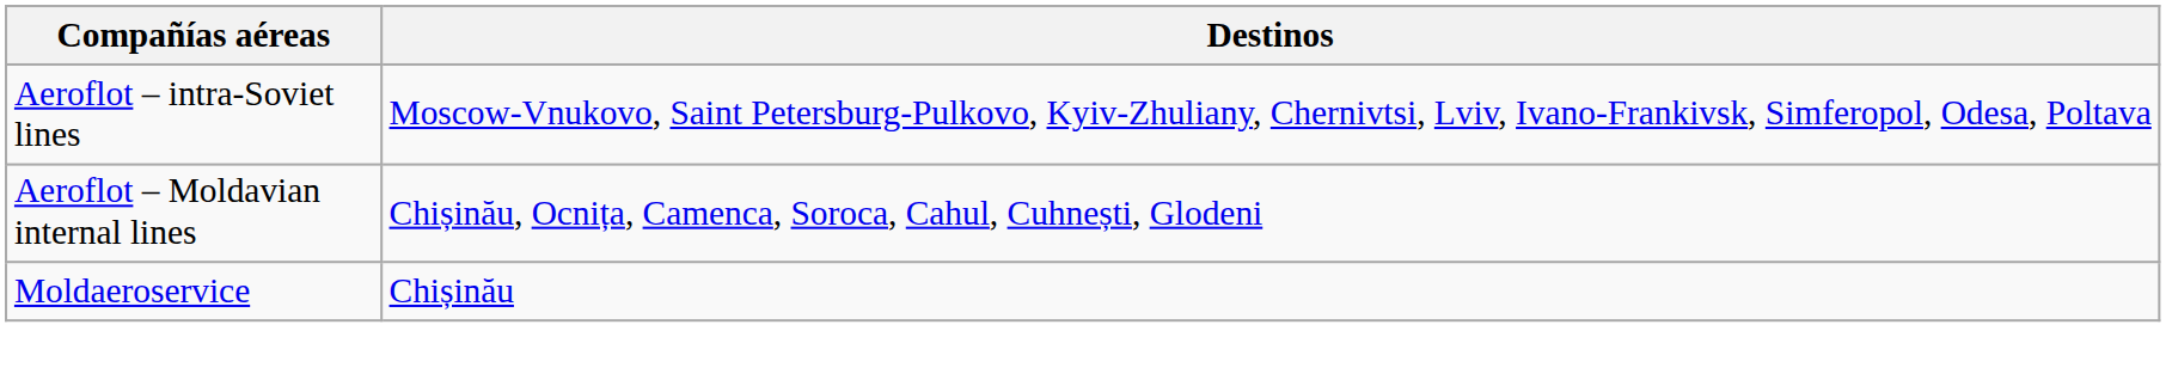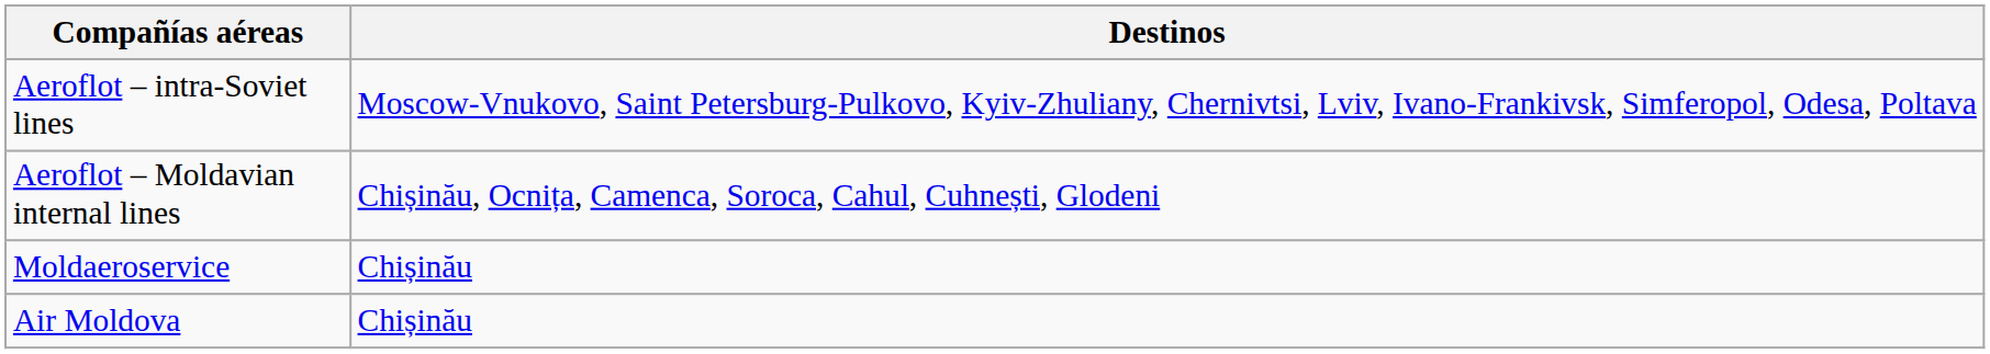+ row: Air Moldova | Chișinău
